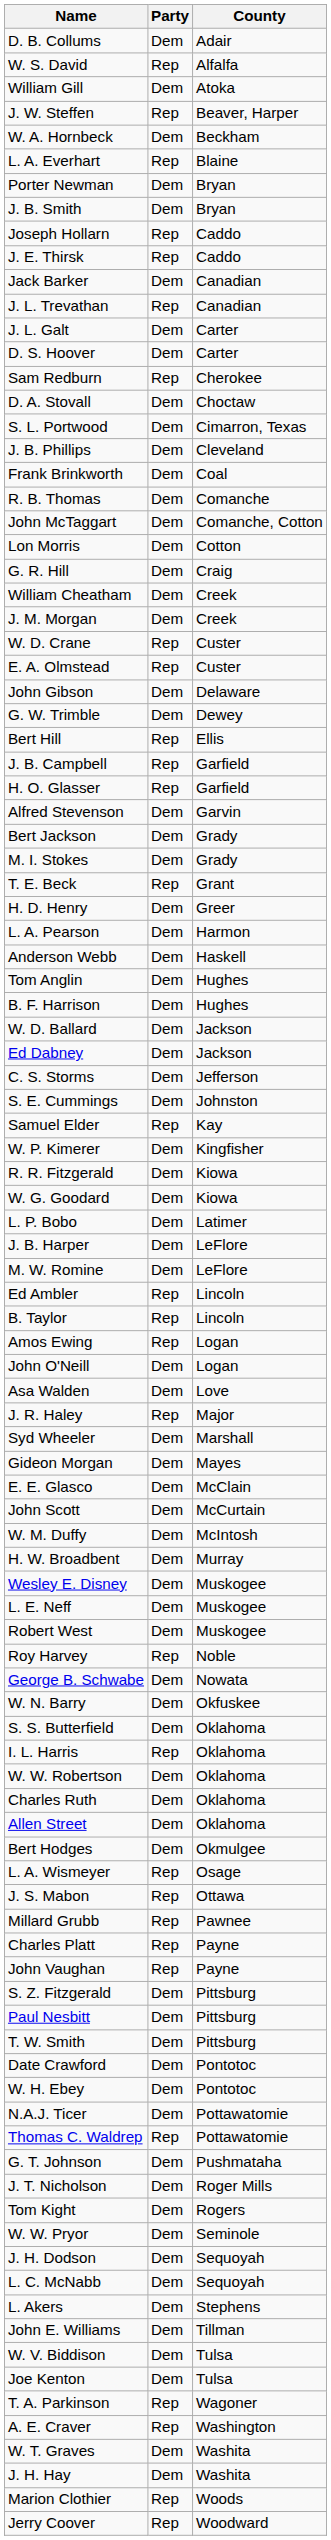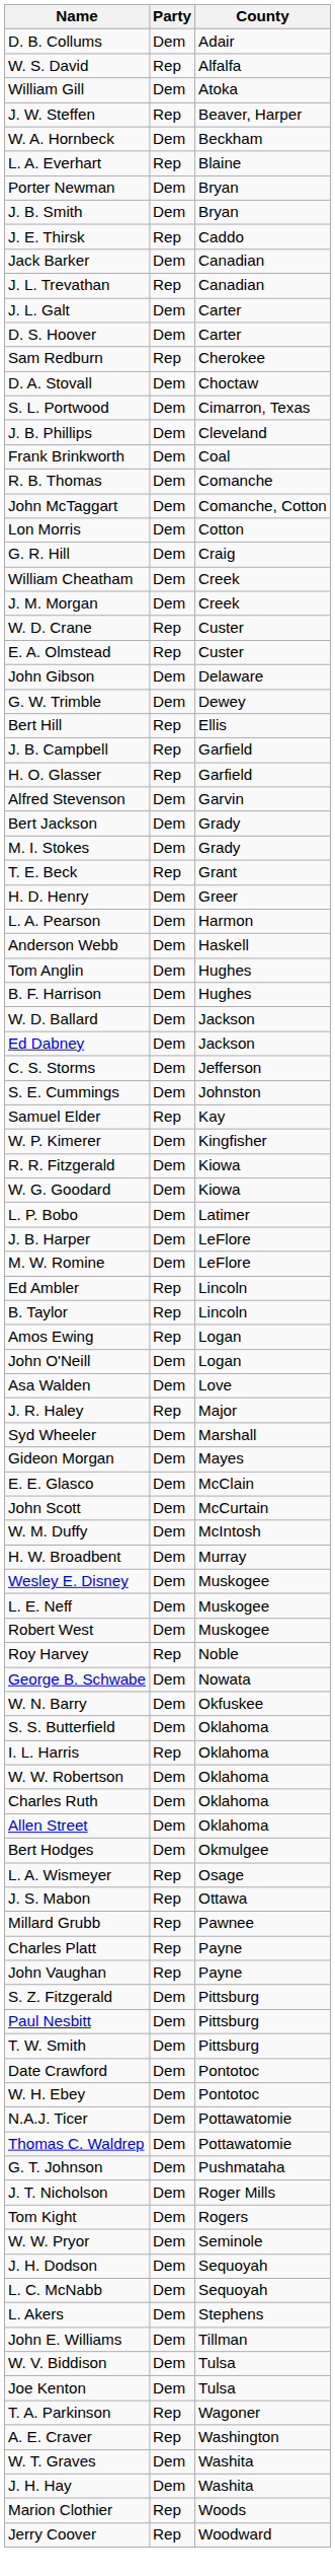- row: Joseph Hollarn | Rep | Caddo
Thomas C. Waldrep | Party: Rep -> Dem
